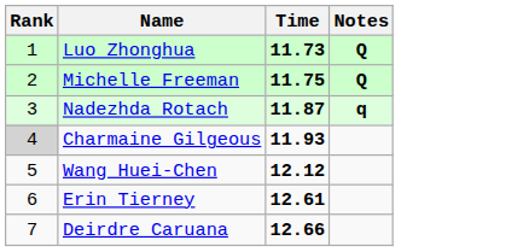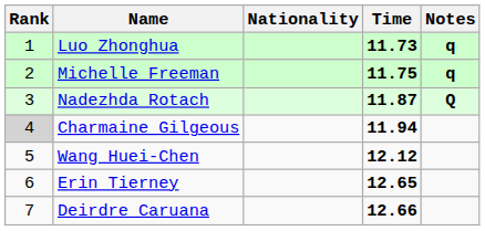+ column: Nationality
Luo Zhonghua | Notes: Q -> q
Michelle Freeman | Notes: Q -> q
Nadezhda Rotach | Notes: q -> Q
Charmaine Gilgeous | Time: 11.93 -> 11.94
Erin Tierney | Time: 12.61 -> 12.65
